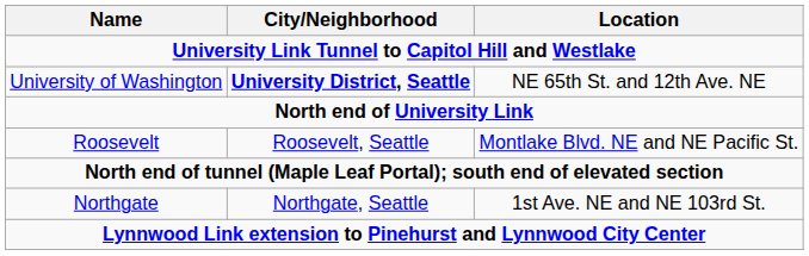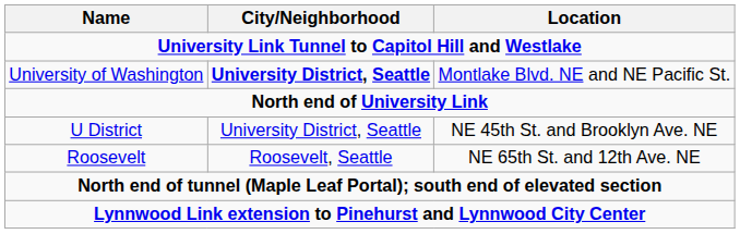University of Washington | Location: NE 65th St. and 12th Ave. NE -> Montlake Blvd. NE and NE Pacific St.
+ row: U District | University District, Seattle | NE 45th St. and Brooklyn Ave. NE
Roosevelt | Location: Montlake Blvd. NE and NE Pacific St. -> NE 65th St. and 12th Ave. NE
- row: Northgate | Northgate, Seattle | 1st Ave. NE and NE 103rd St.
